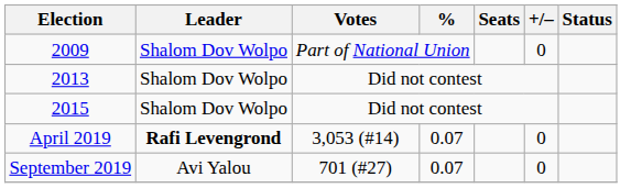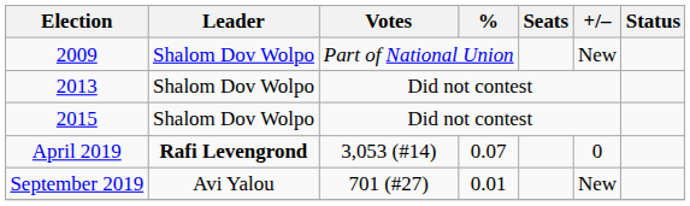2009 | +/–: 0 -> New
September 2019 | %: 0.07 -> 0.01
September 2019 | +/–: 0 -> New
